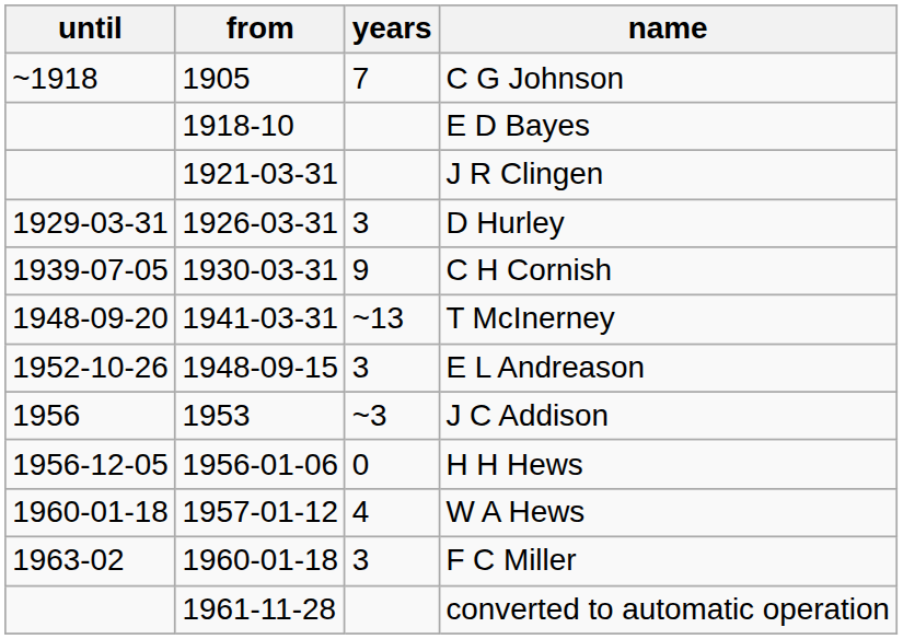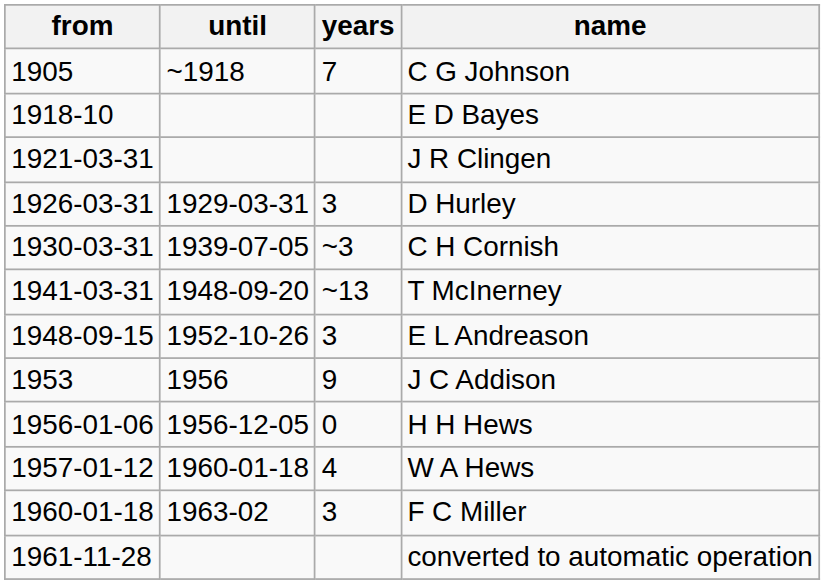columns swapped: from <-> until
C H Cornish | years: 9 -> ~3
J C Addison | years: ~3 -> 9
